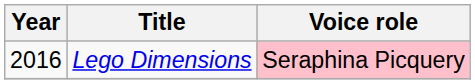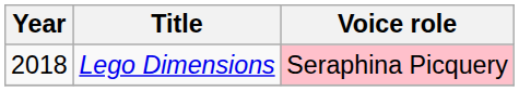Lego Dimensions | Year: 2016 -> 2018
